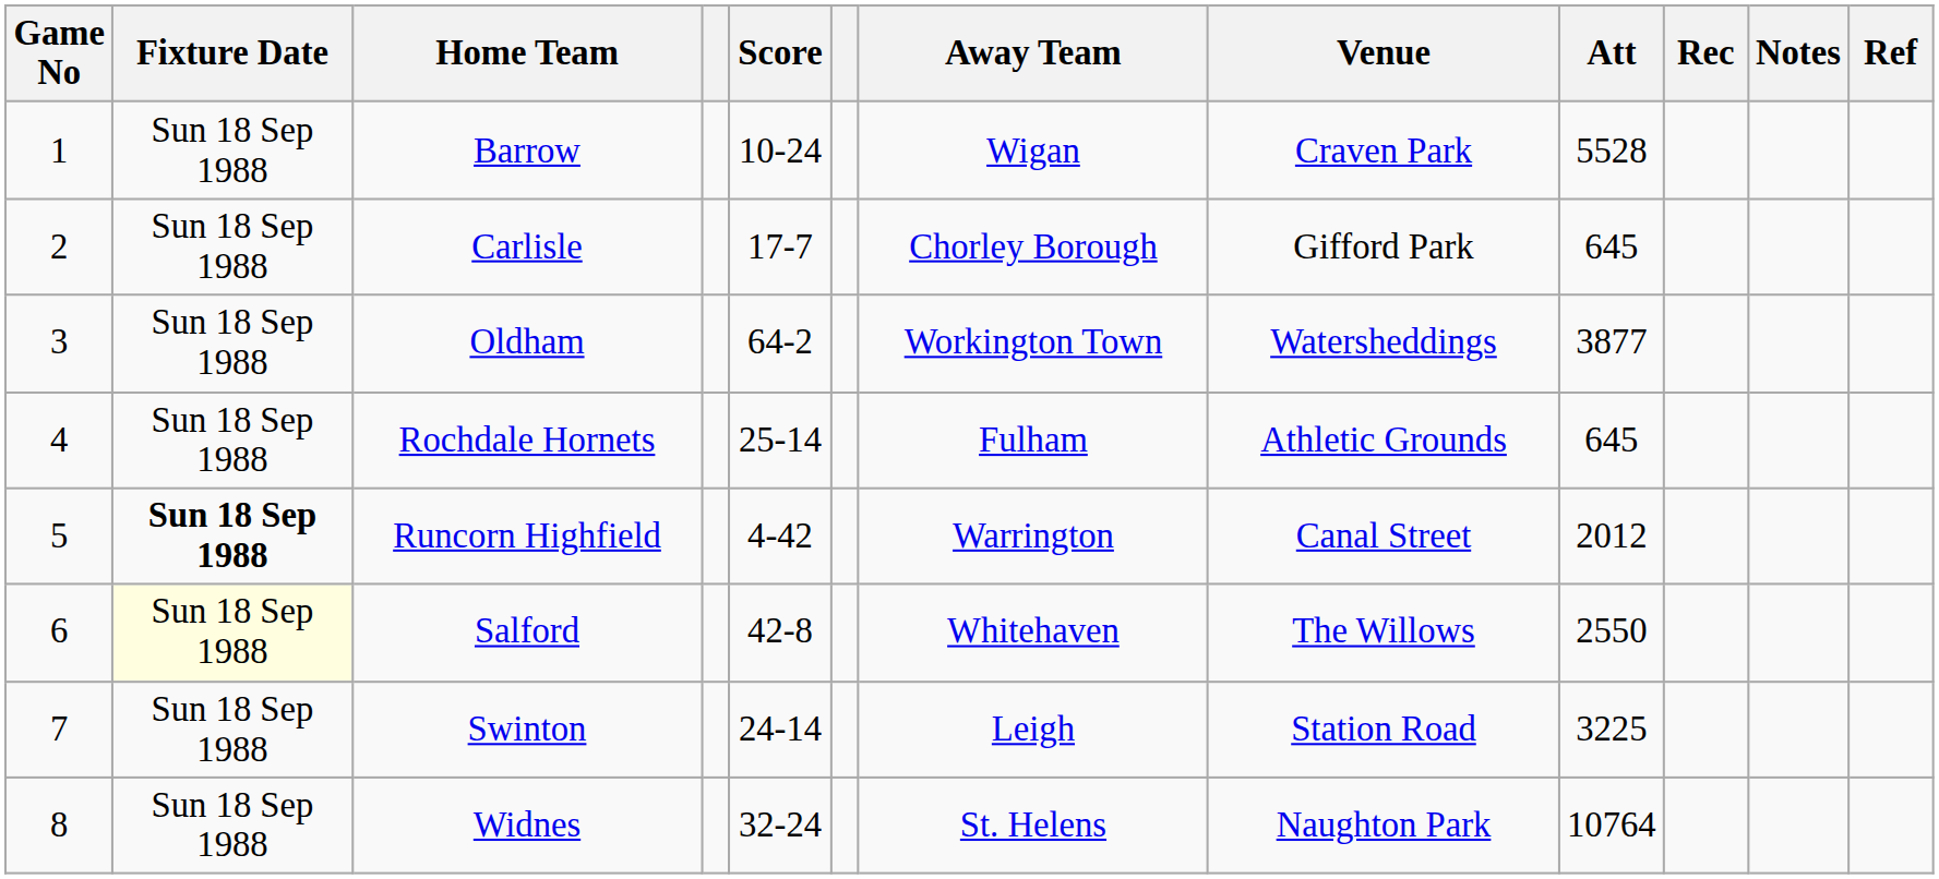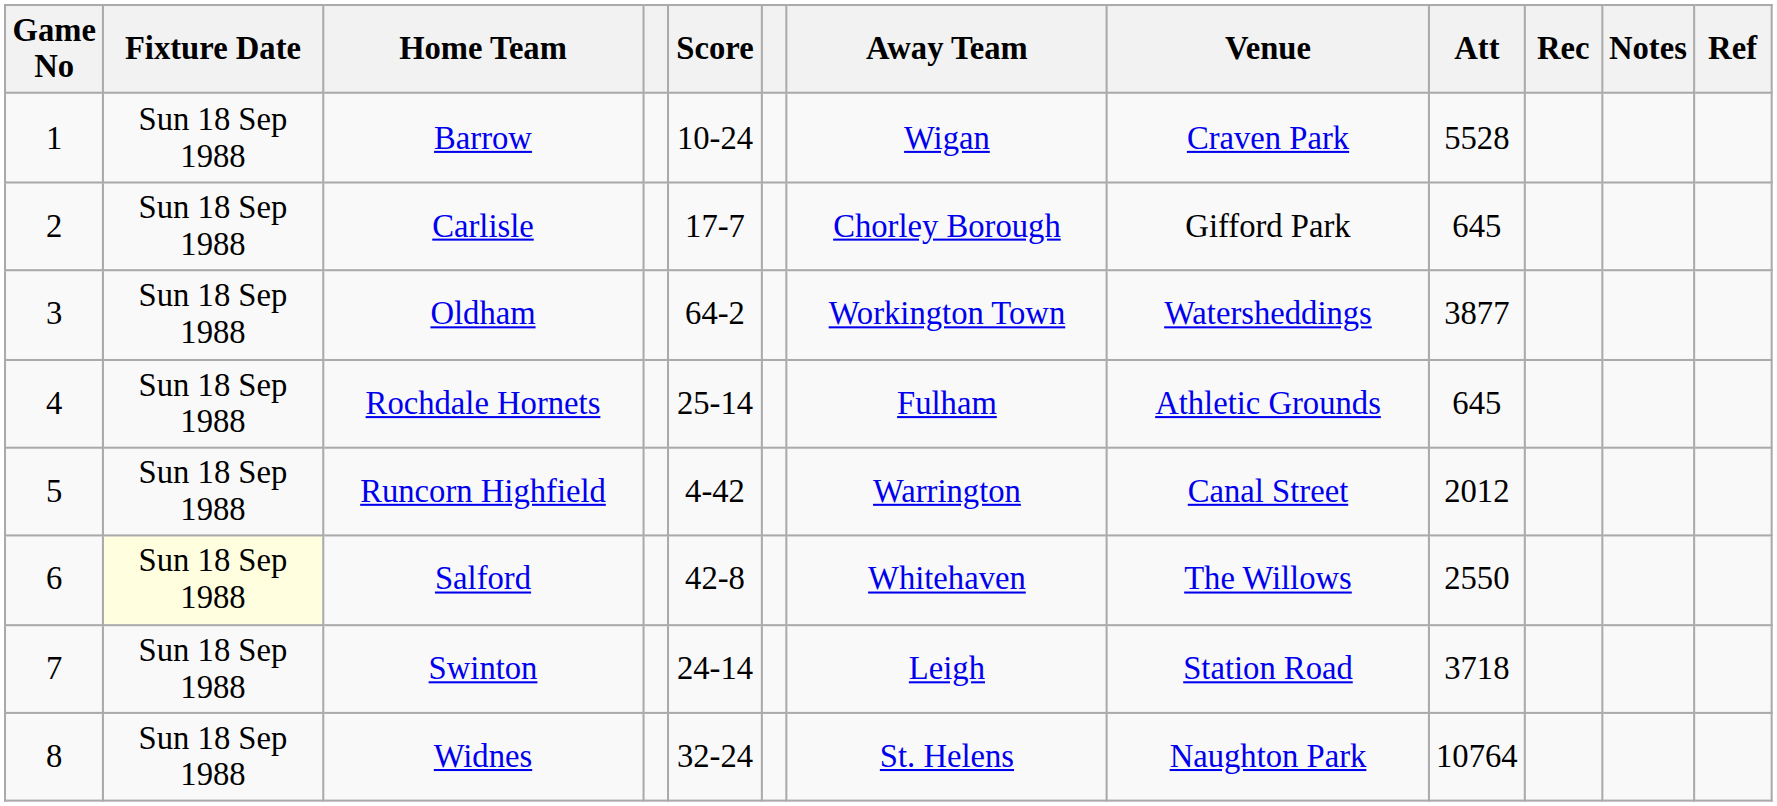Runcorn Highfield | Fixture Date: bold -> normal
Swinton | Att: 3225 -> 3718
